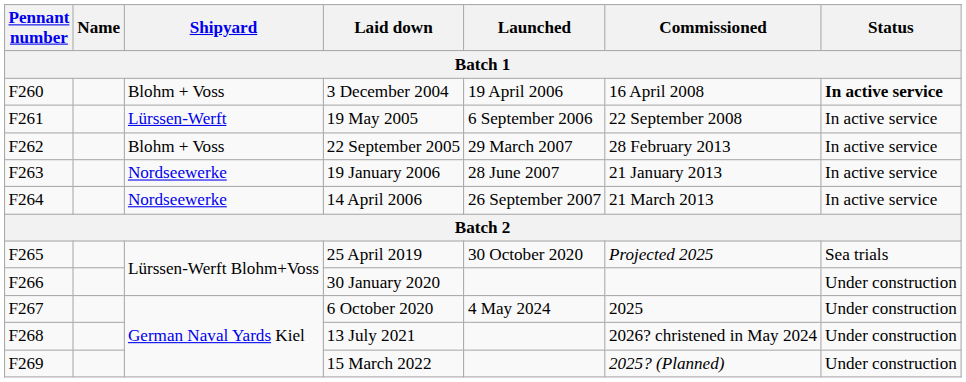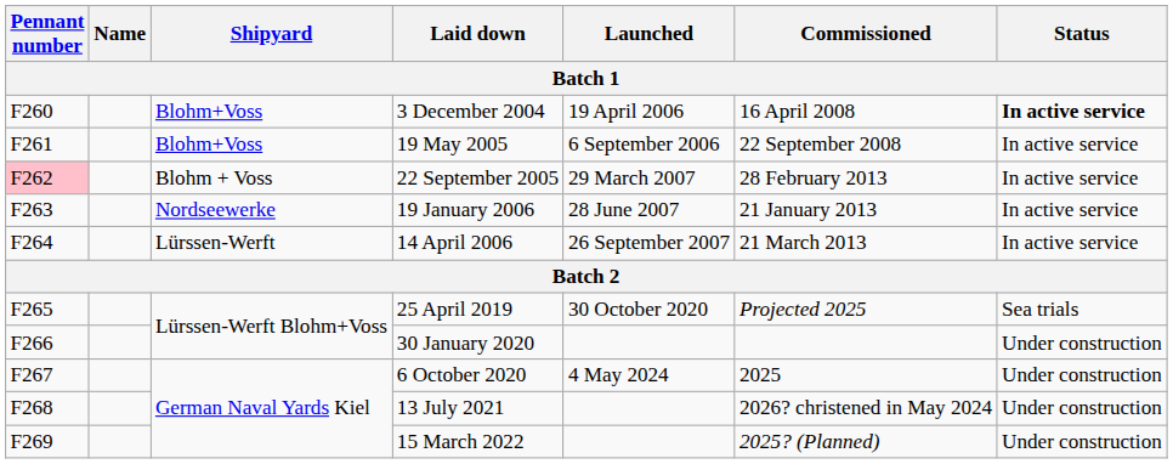3 December 2004 | Shipyard: Blohm + Voss -> Blohm+Voss
19 May 2005 | Shipyard: Lürssen-Werft -> Blohm+Voss
22 September 2005 | Pennant number: no background -> pink background
14 April 2006 | Shipyard: Nordseewerke -> Lürssen-Werft
